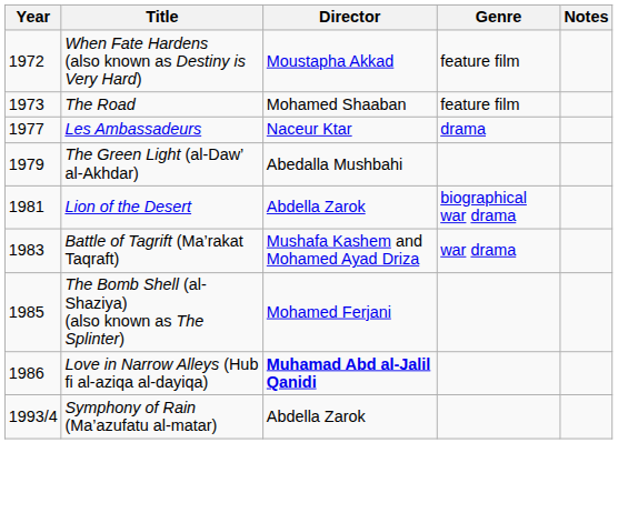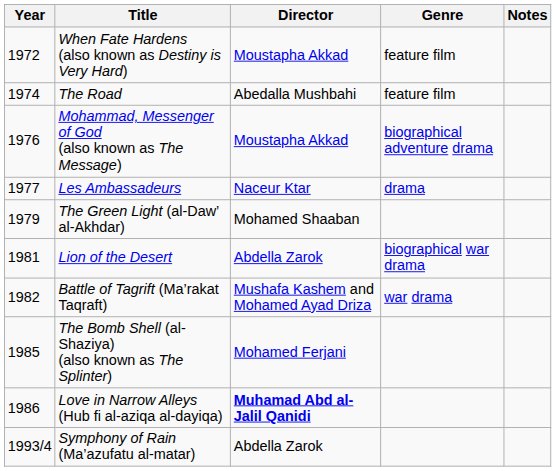The Road | Year: 1973 -> 1974
The Road | Director: Mohamed Shaaban -> Abedalla Mushbahi
+ row: 1976 | Mohammad, Messenger of God (also known as The Message) | Moustapha Akkad | biographical adventure drama
The Green Light (al-Daw’ al-Akhdar) | Director: Abedalla Mushbahi -> Mohamed Shaaban
Battle of Tagrift (Ma’rakat Taqraft) | Year: 1983 -> 1982
